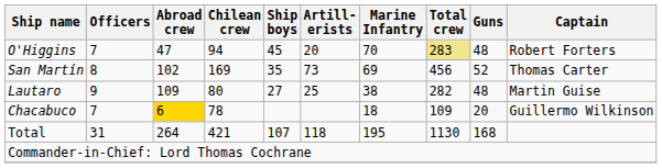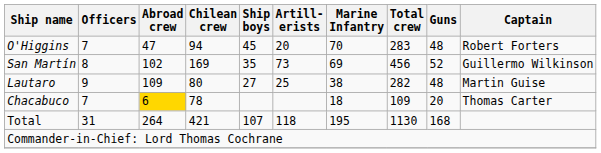O'Higgins | Total crew: khaki background -> no background
San Martín | Captain: Thomas Carter -> Guillermo Wilkinson
Chacabuco | Captain: Guillermo Wilkinson -> Thomas Carter
